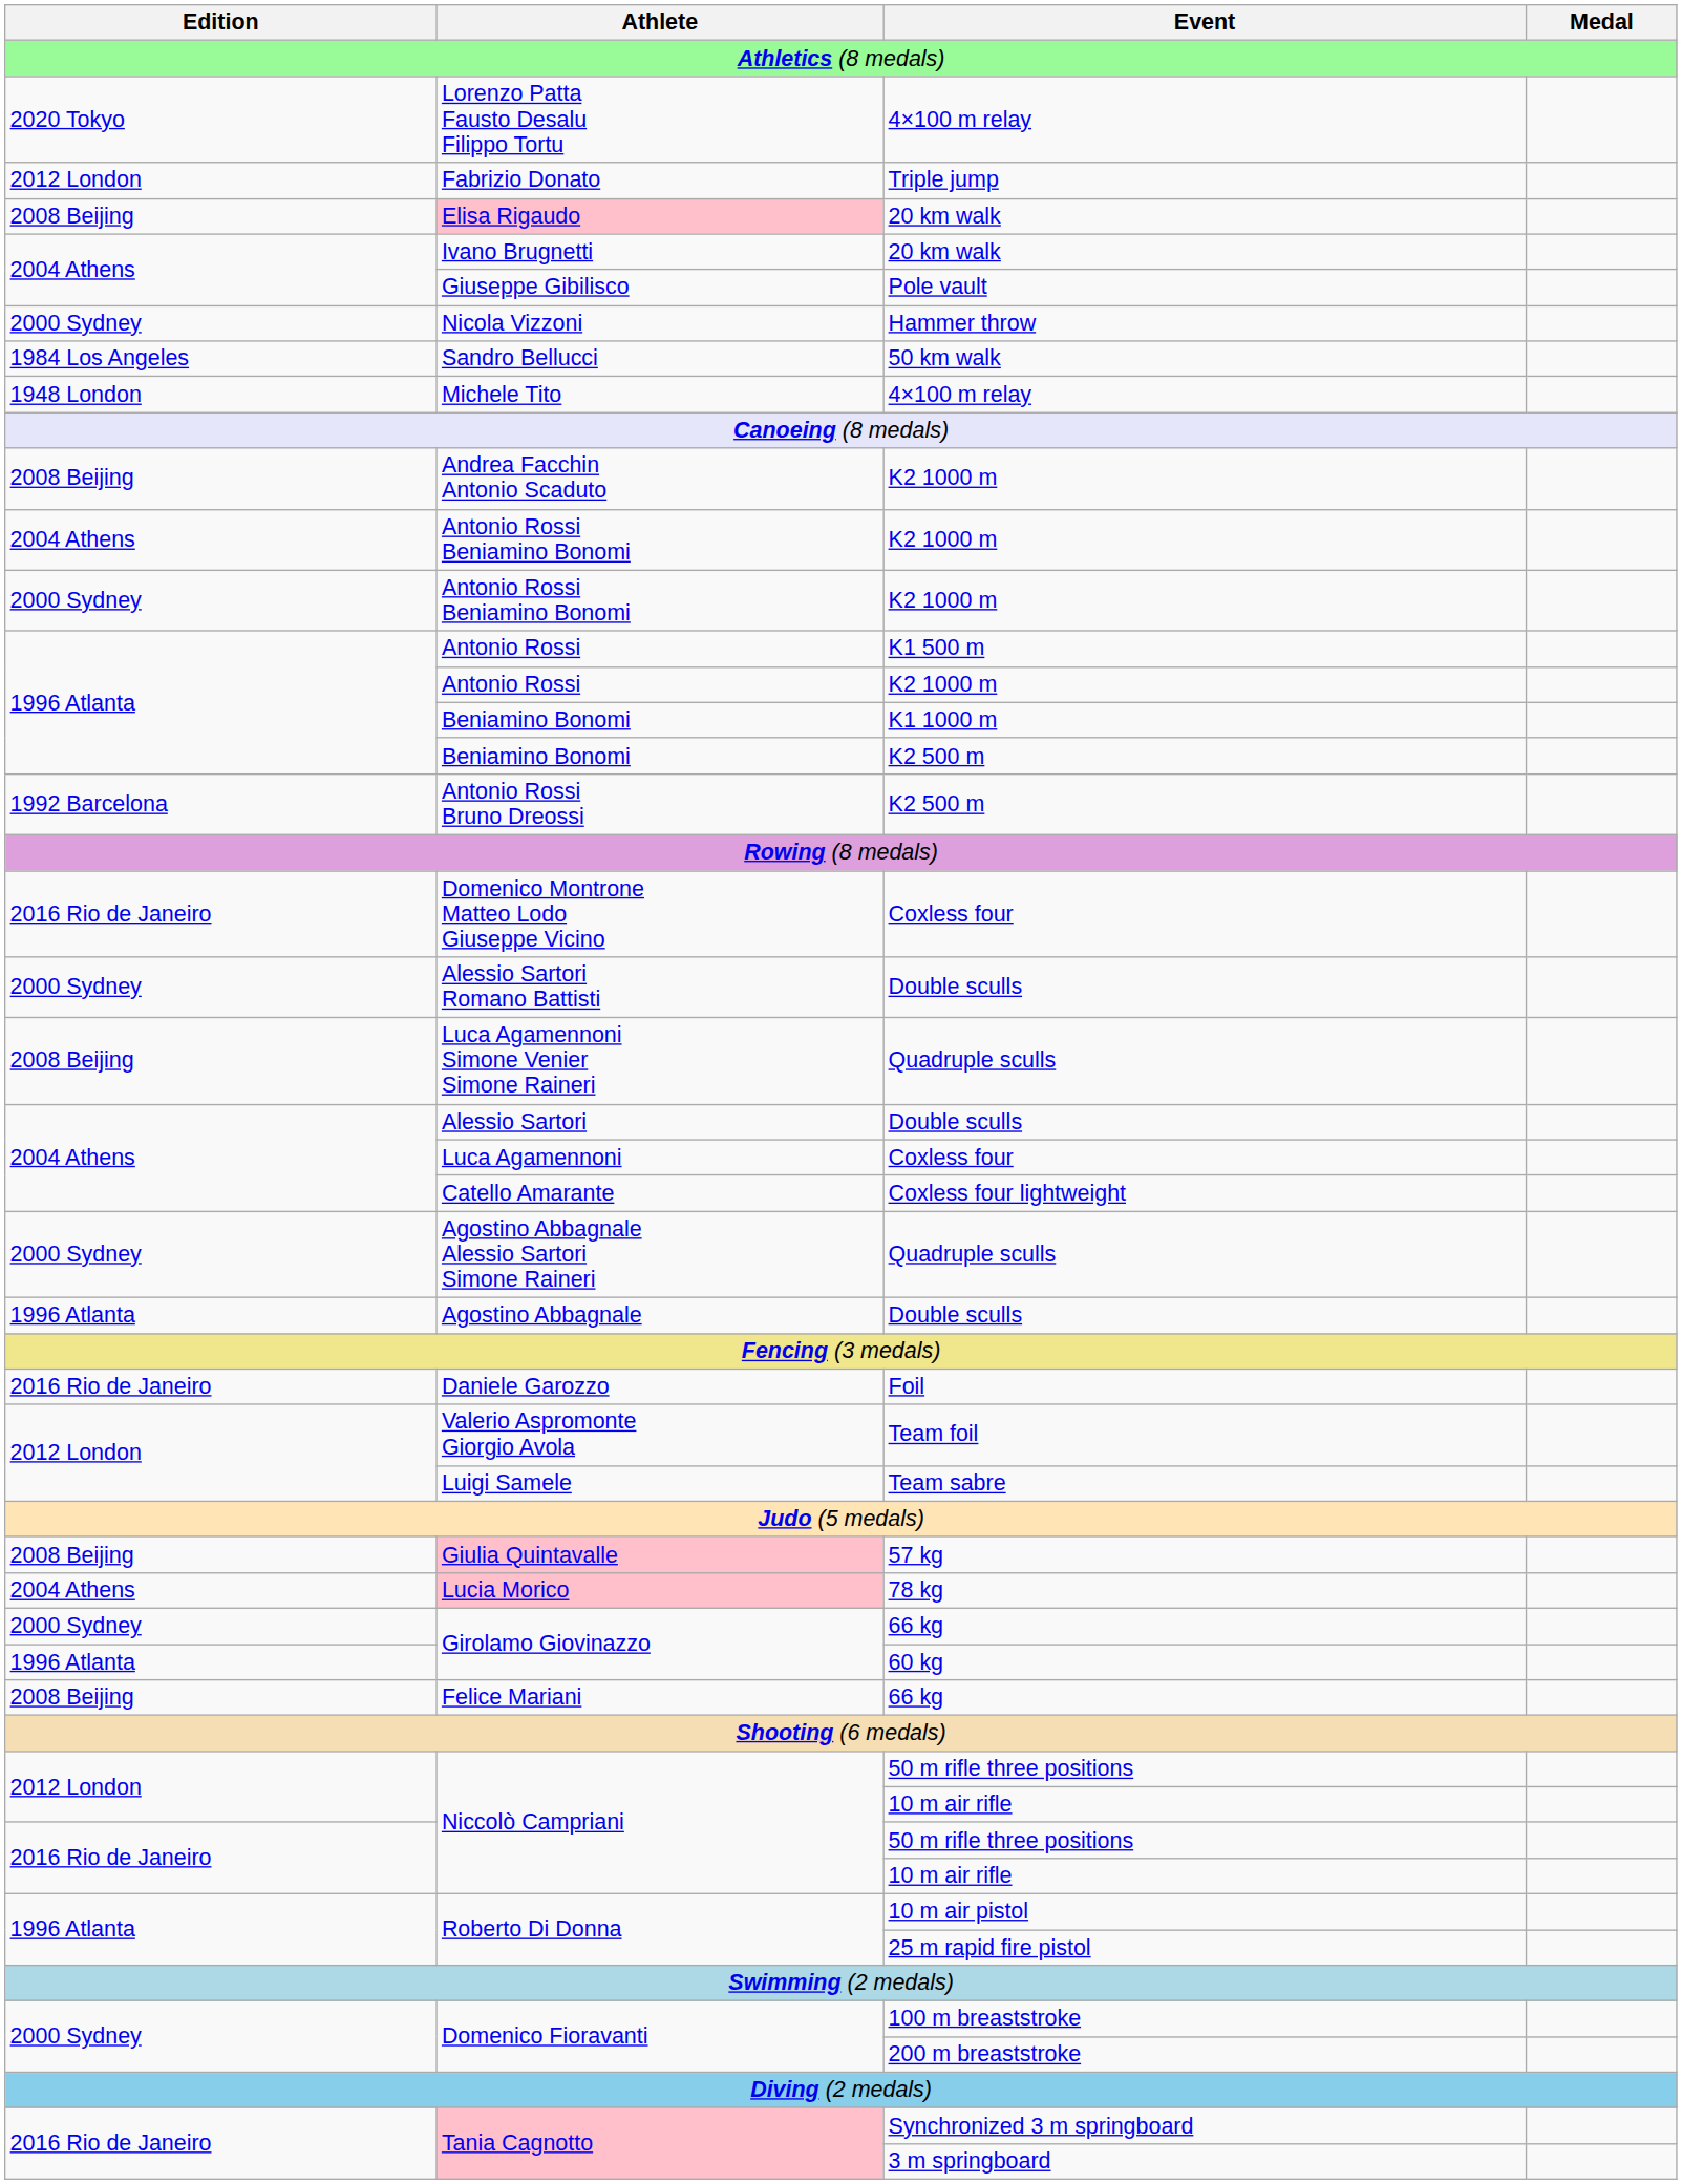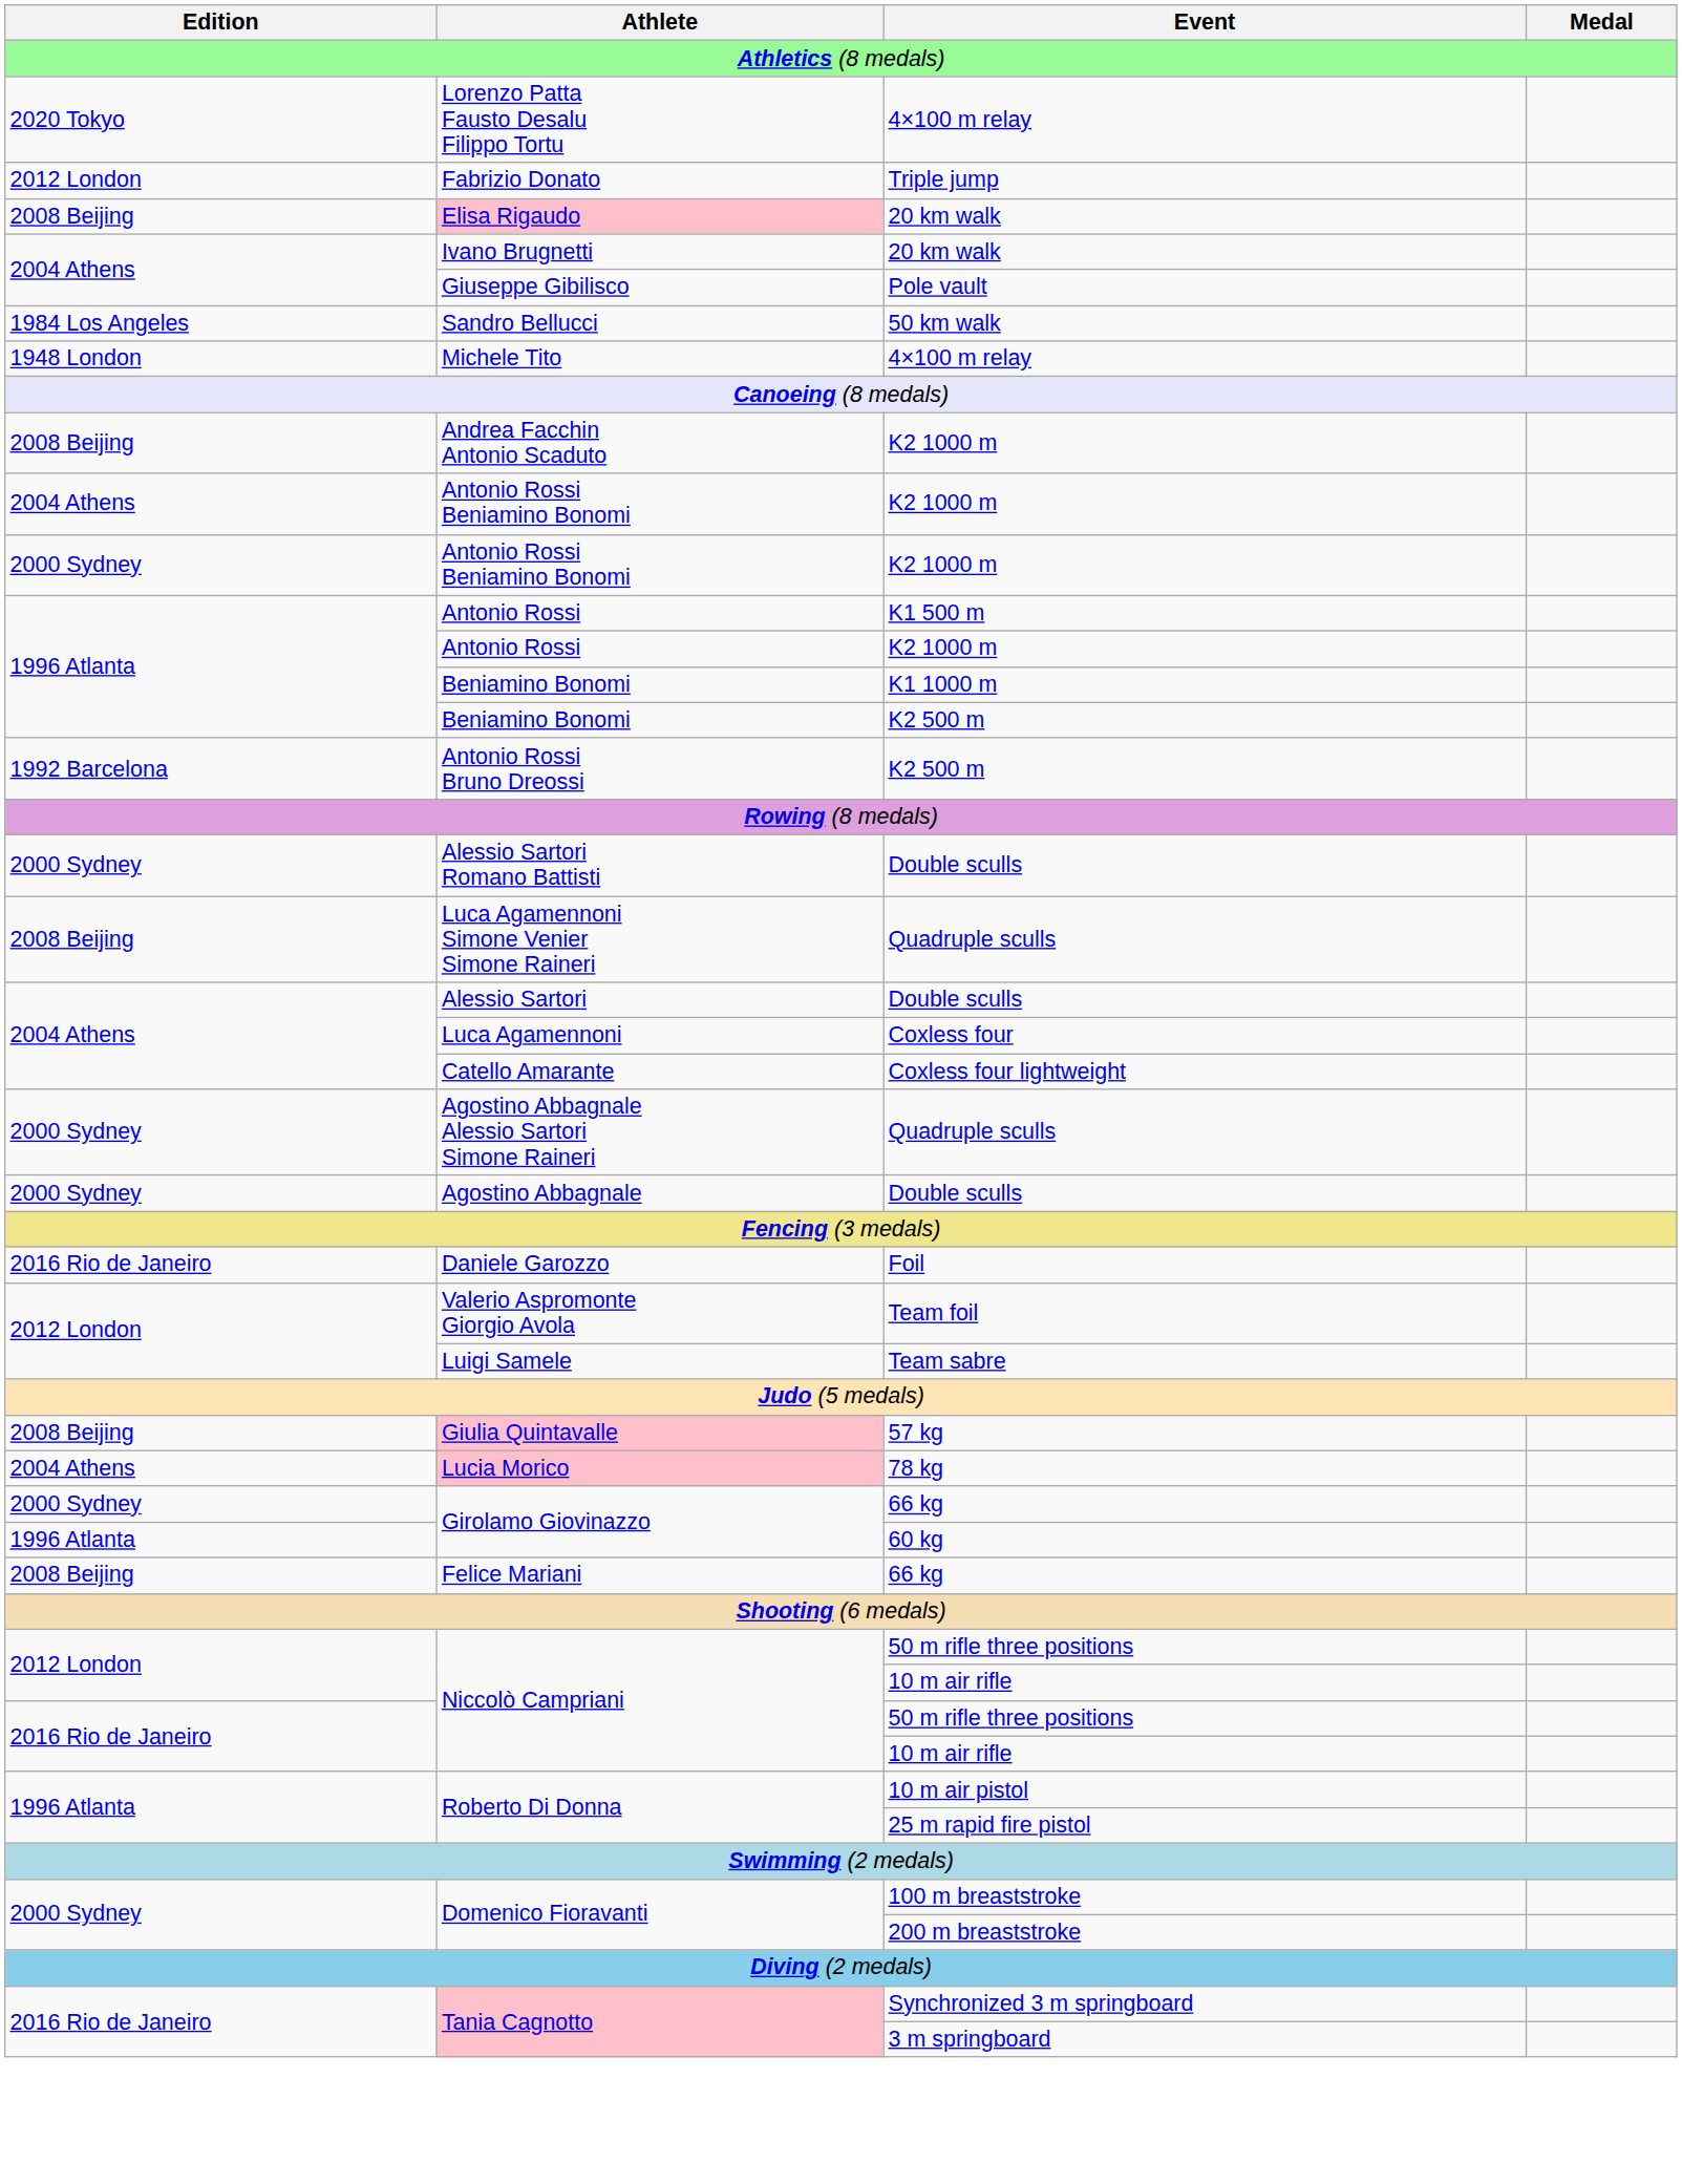- row: 2000 Sydney | Nicola Vizzoni | Hammer throw
- row: 2016 Rio de Janeiro | Domenico Montrone Matteo Lodo Giuseppe Vicino | Coxless four
Agostino Abbagnale | Edition: 1996 Atlanta -> 2000 Sydney
